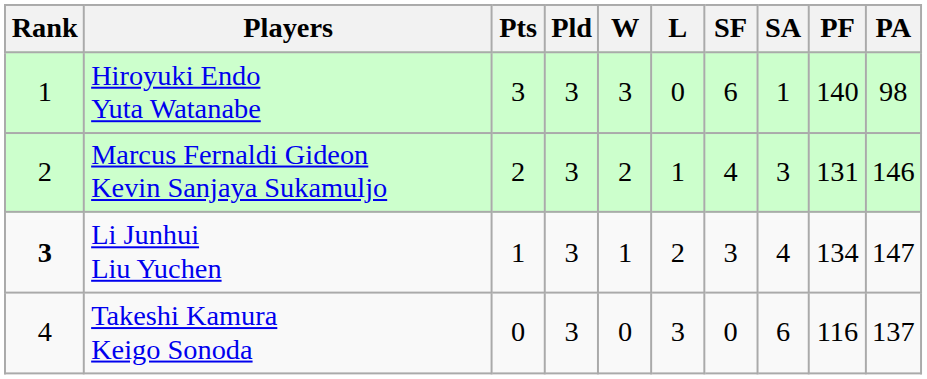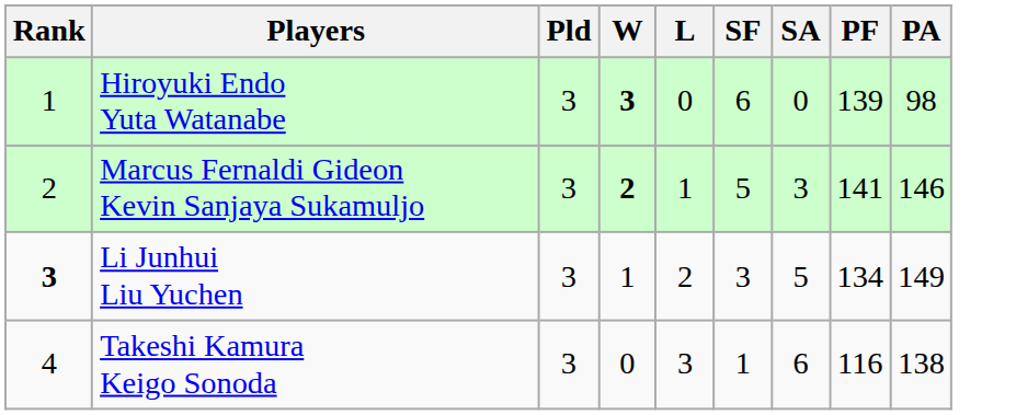- column: Pts | 3 | 2 | 1 | 0
Hiroyuki Endo Yuta Watanabe | W: normal -> bold
Hiroyuki Endo Yuta Watanabe | SA: 1 -> 0
Hiroyuki Endo Yuta Watanabe | PF: 140 -> 139
Marcus Fernaldi Gideon Kevin Sanjaya Sukamuljo | W: normal -> bold
Marcus Fernaldi Gideon Kevin Sanjaya Sukamuljo | SF: 4 -> 5
Marcus Fernaldi Gideon Kevin Sanjaya Sukamuljo | PF: 131 -> 141
Li Junhui Liu Yuchen | SA: 4 -> 5
Li Junhui Liu Yuchen | PA: 147 -> 149
Takeshi Kamura Keigo Sonoda | SF: 0 -> 1
Takeshi Kamura Keigo Sonoda | PA: 137 -> 138
